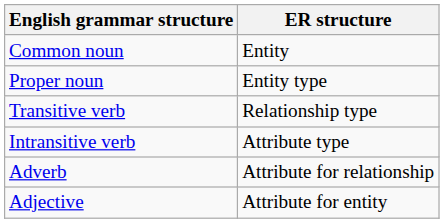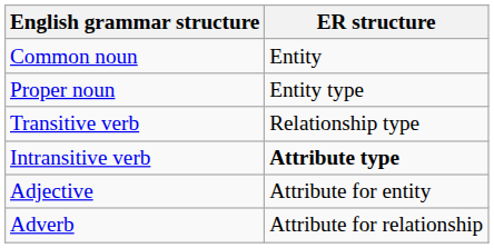Intransitive verb | ER structure: normal -> bold
rows swapped: Adjective <-> Adverb
